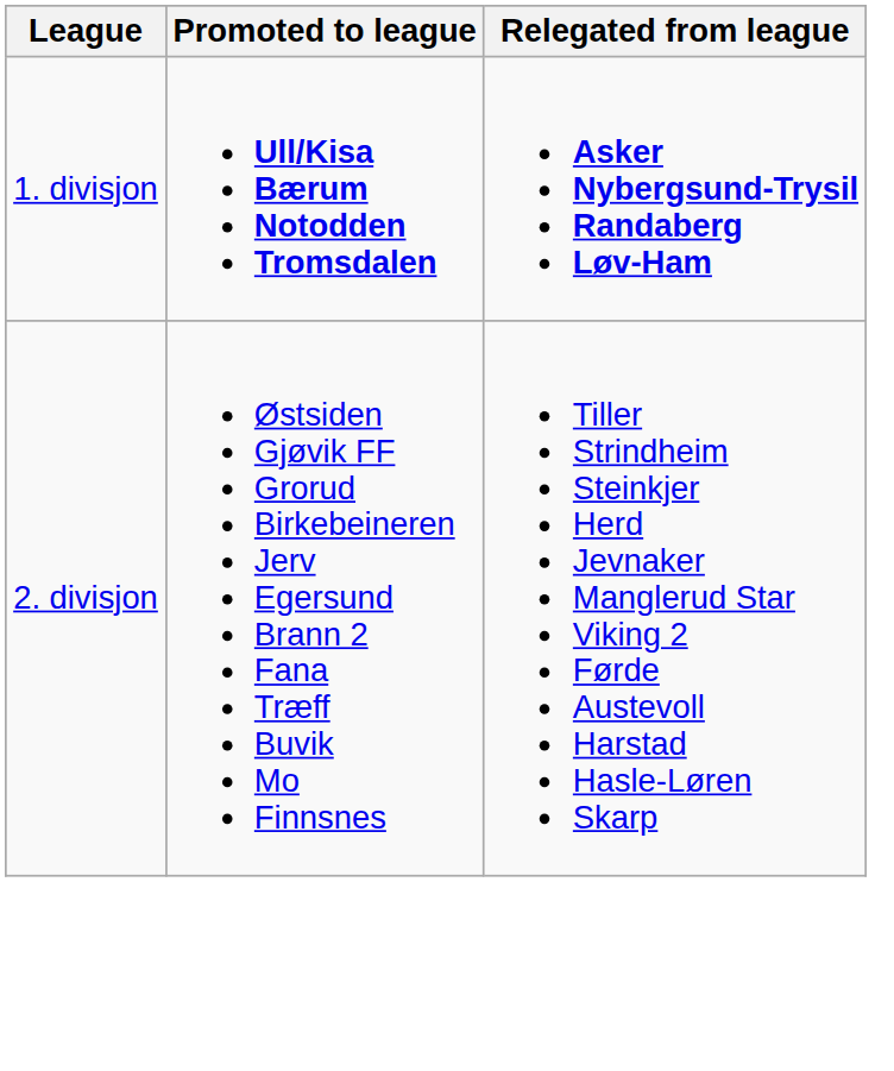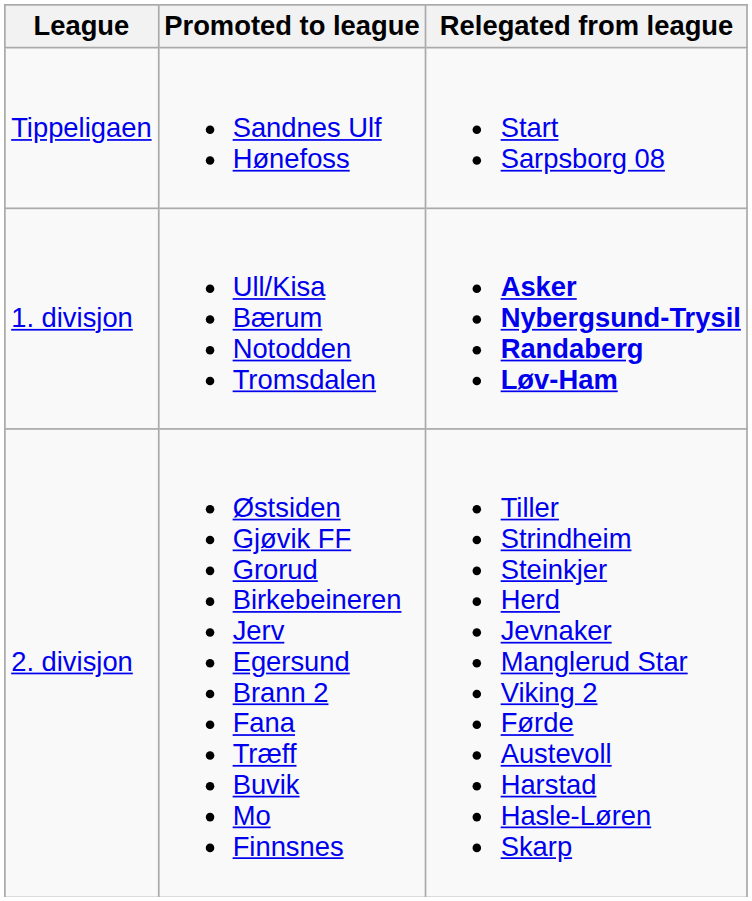+ row: Tippeligaen | Sandnes Ulf Hønefoss | Start Sarpsborg 08
1. divisjon | Promoted to league: bold -> normal
